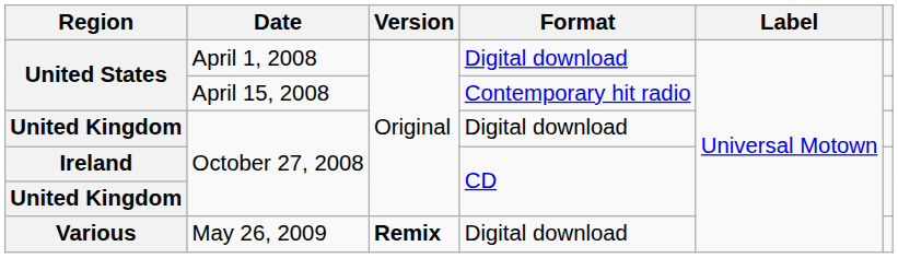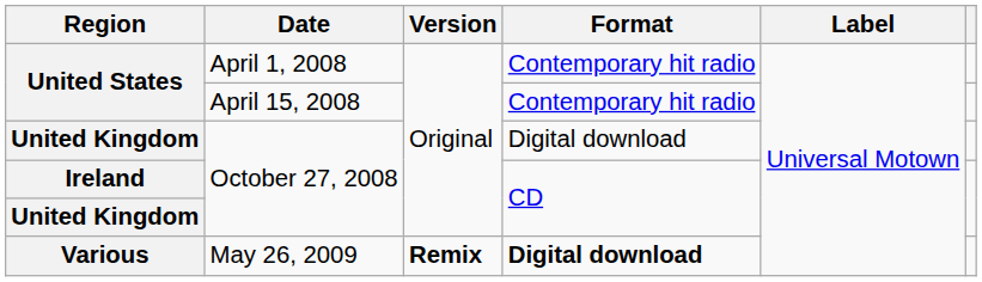United States / April 1, 2008 | Format: Digital download -> Contemporary hit radio
Various | Format: normal -> bold
